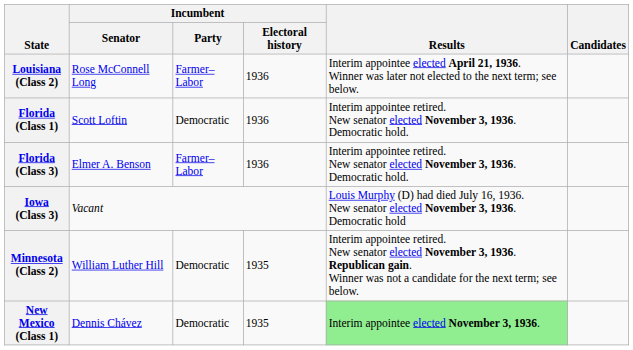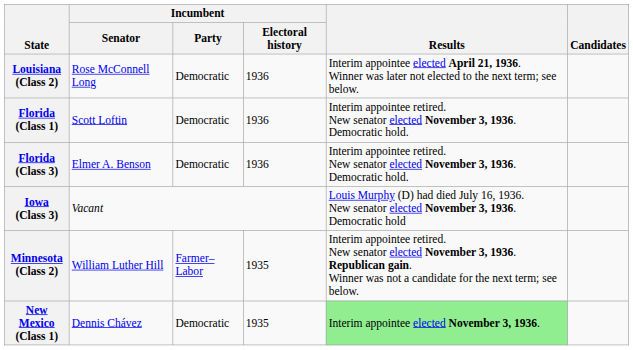Louisiana (Class 2) | Incumbent / Party: Farmer–Labor -> Democratic
Florida (Class 3) | Incumbent / Party: Farmer–Labor -> Democratic
Minnesota (Class 2) | Incumbent / Party: Democratic -> Farmer–Labor
